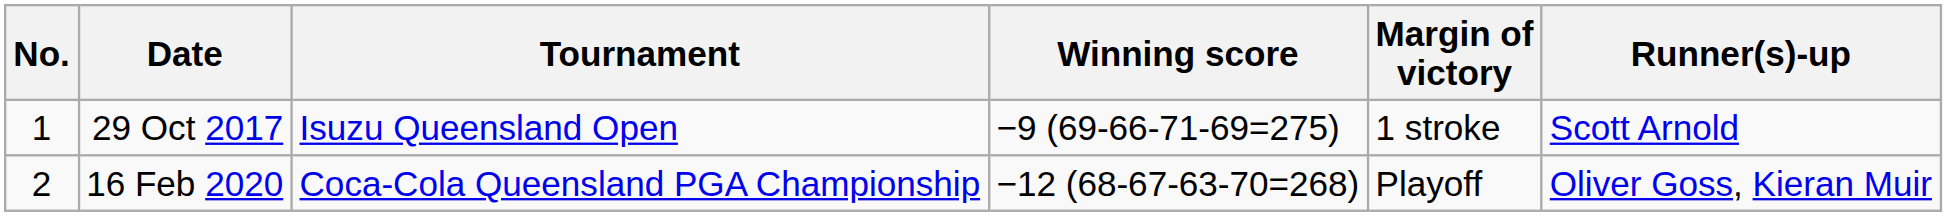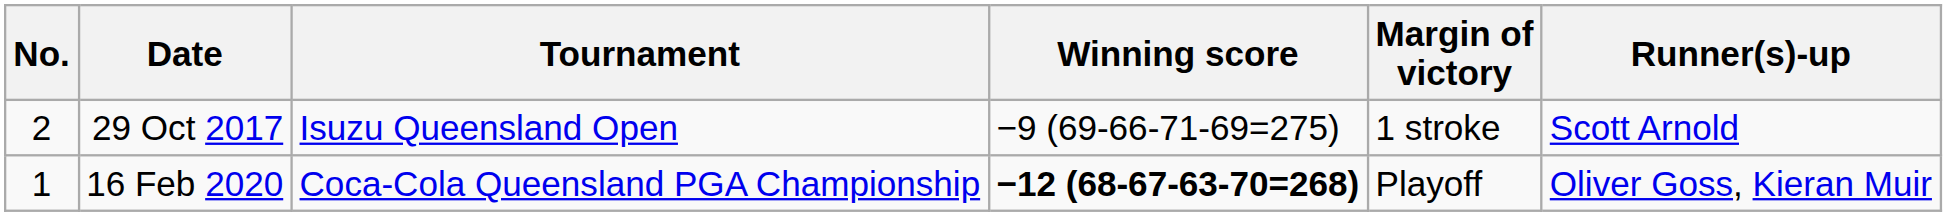29 Oct 2017 | No.: 1 -> 2
16 Feb 2020 | No.: 2 -> 1
16 Feb 2020 | Winning score: normal -> bold
